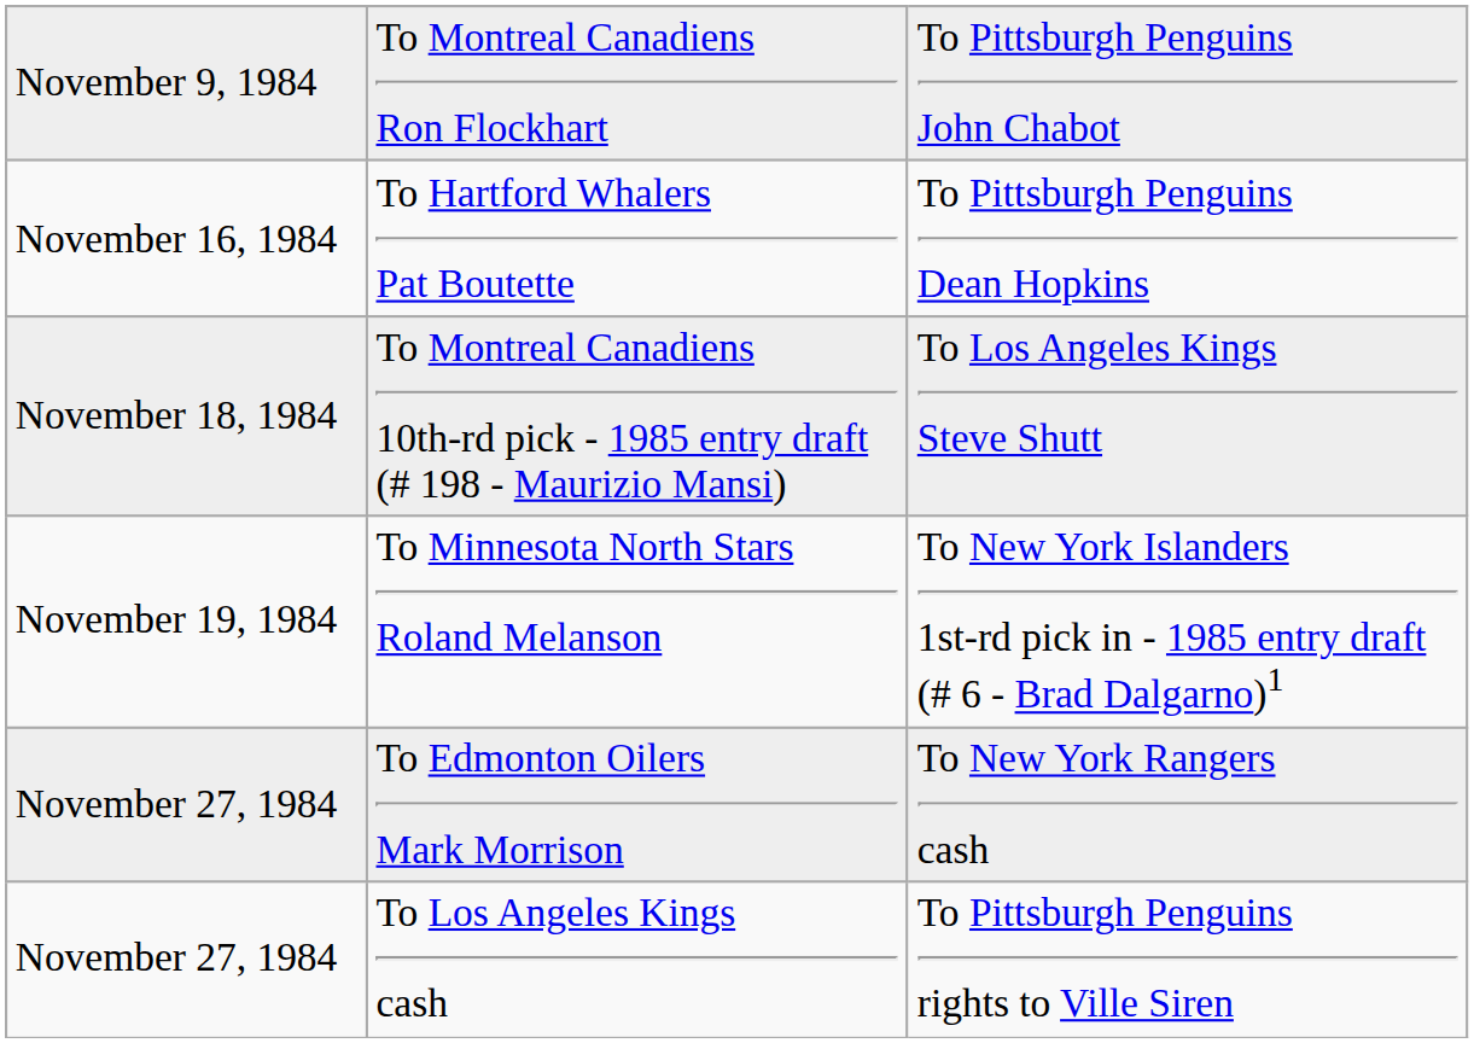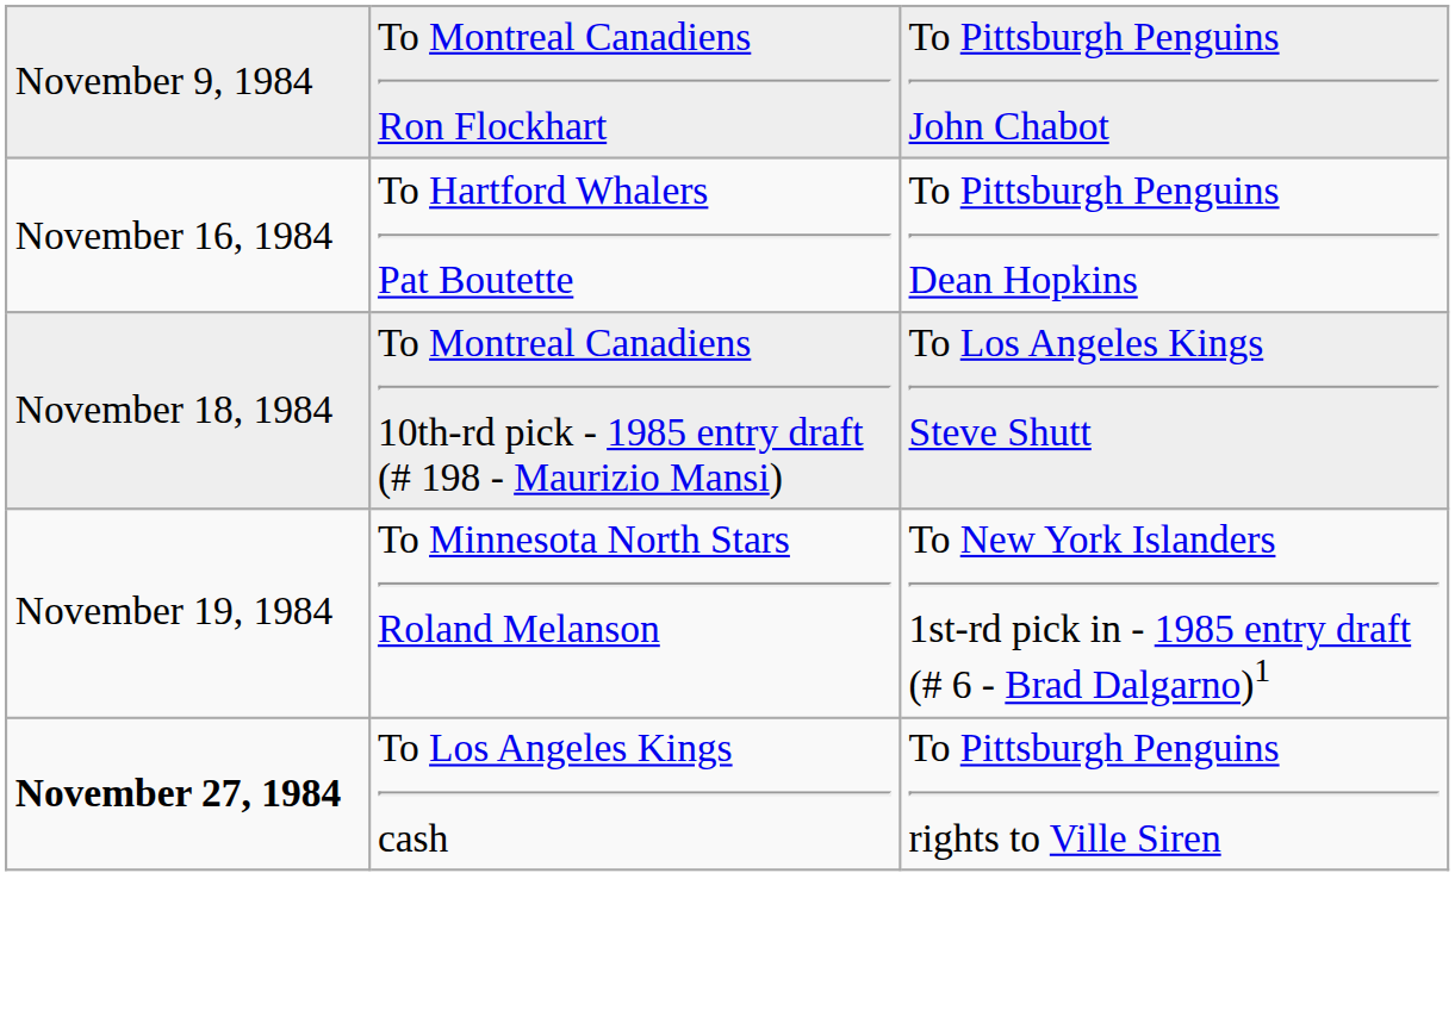- row: November 27, 1984 | To Edmonton Oilers Mark Morrison | To New York Rangers cash
To Los Angeles Kings cash | column 1: normal -> bold
